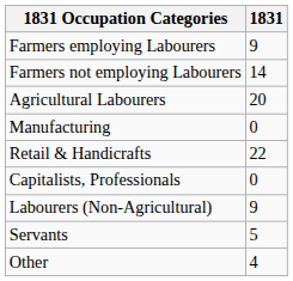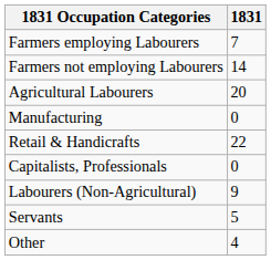Farmers employing Labourers | 1831: 9 -> 7
